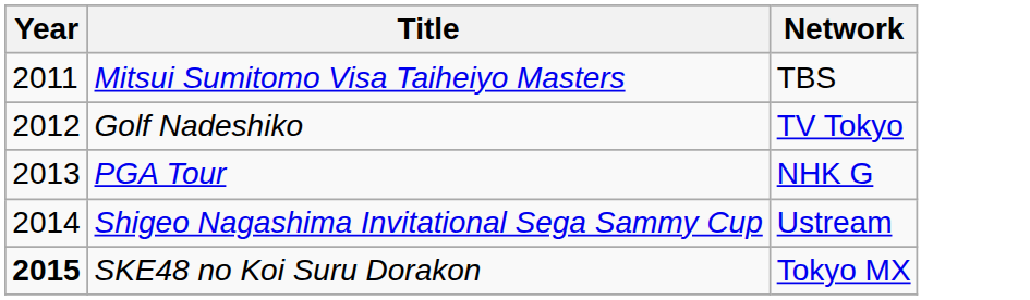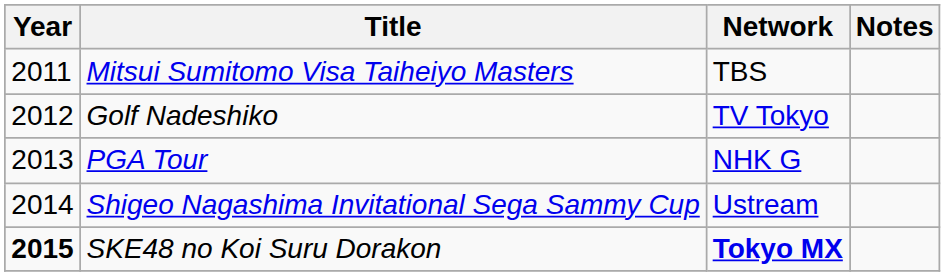+ column: Notes
SKE48 no Koi Suru Dorakon | Network: normal -> bold
